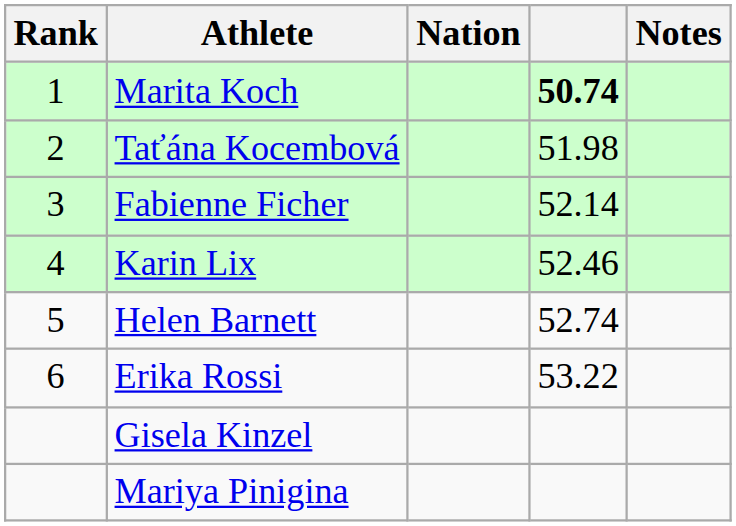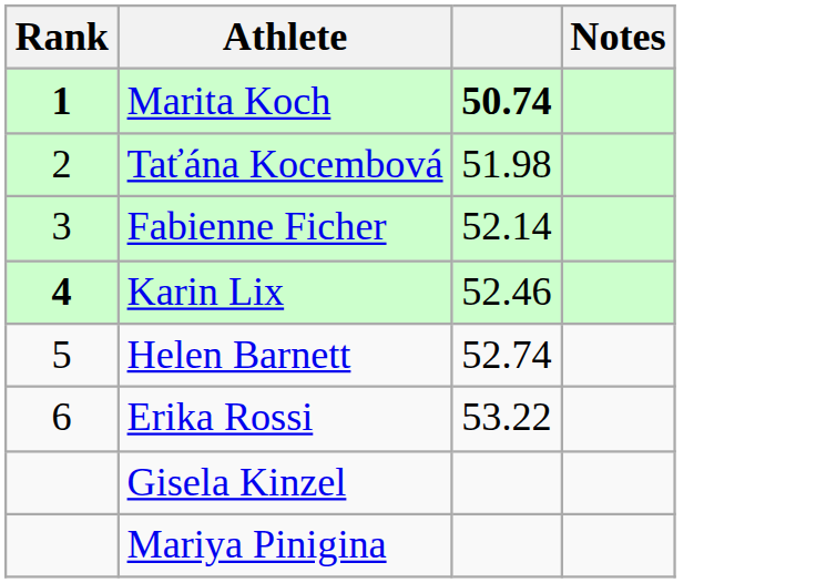- column: Nation
Marita Koch | Rank: normal -> bold
Karin Lix | Rank: normal -> bold
